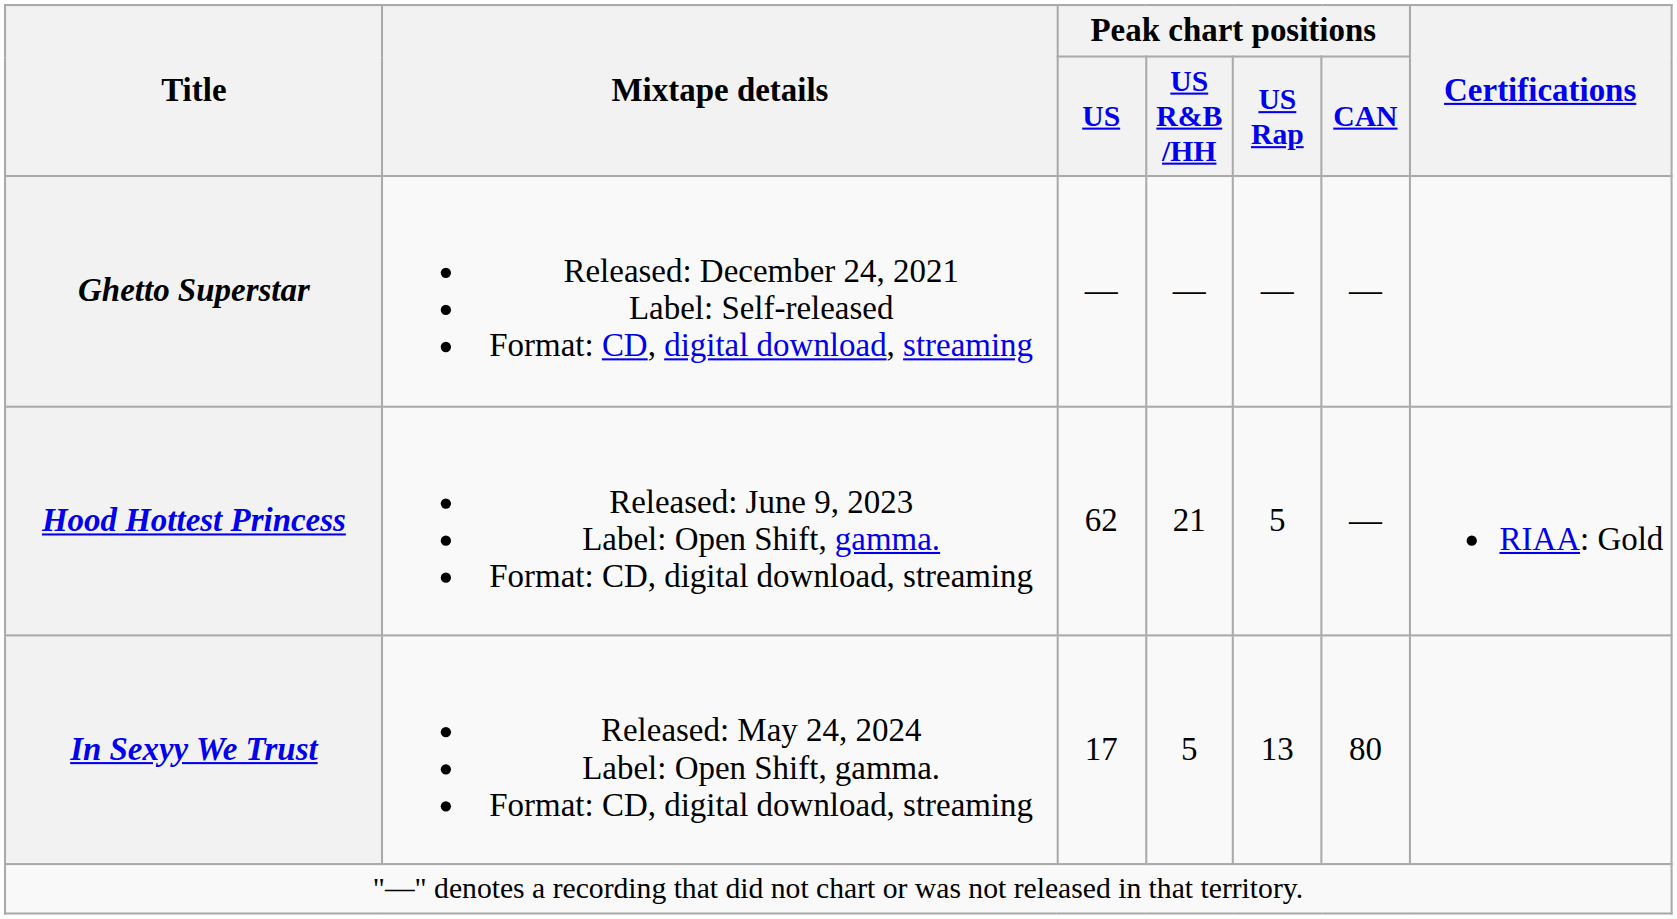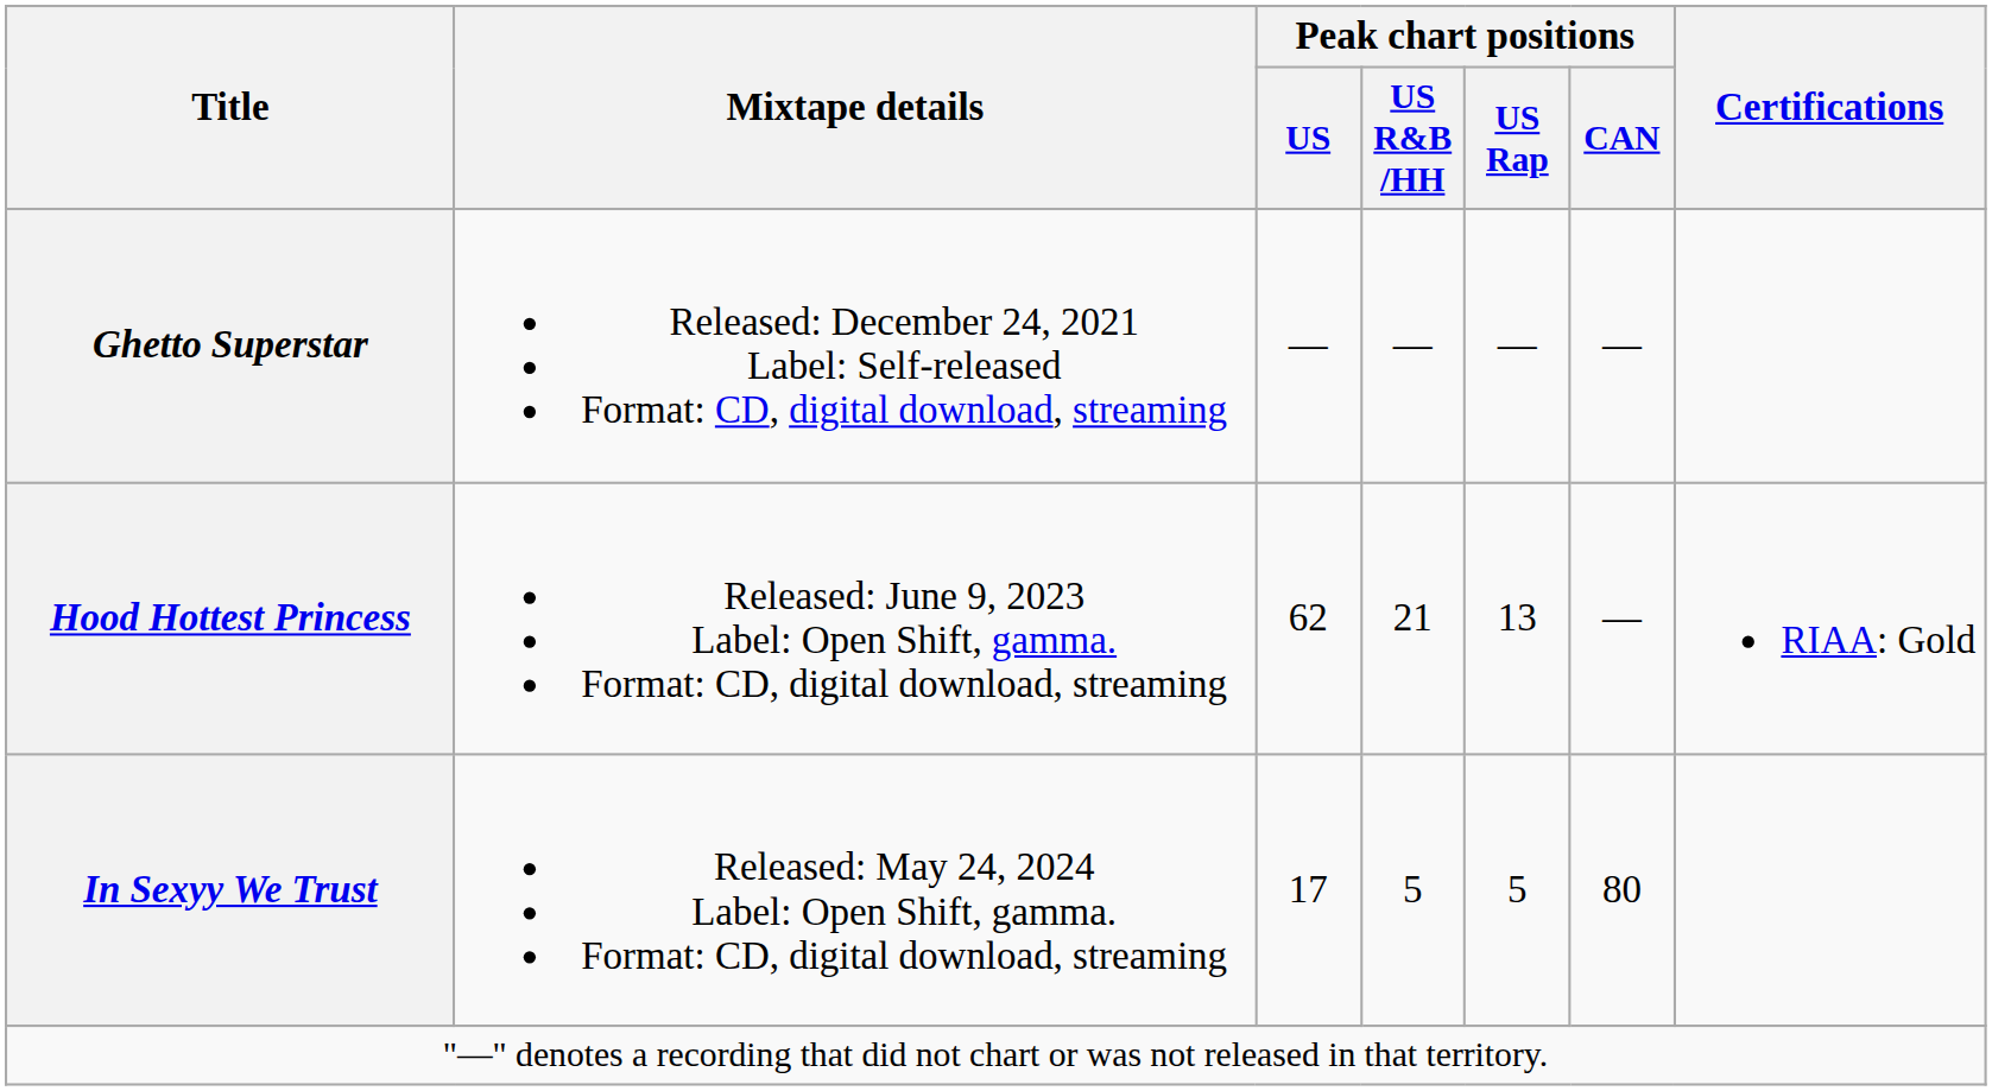Hood Hottest Princess | Peak chart positions / US Rap: 5 -> 13
In Sexyy We Trust | Peak chart positions / US Rap: 13 -> 5
